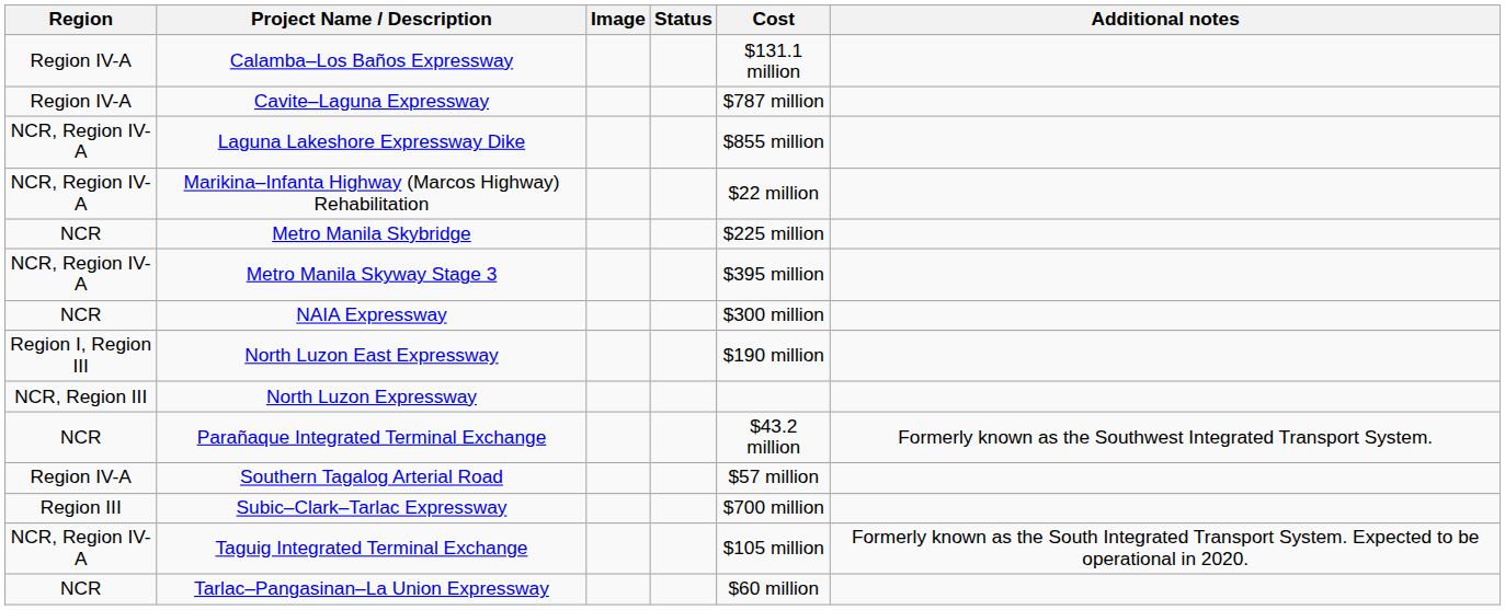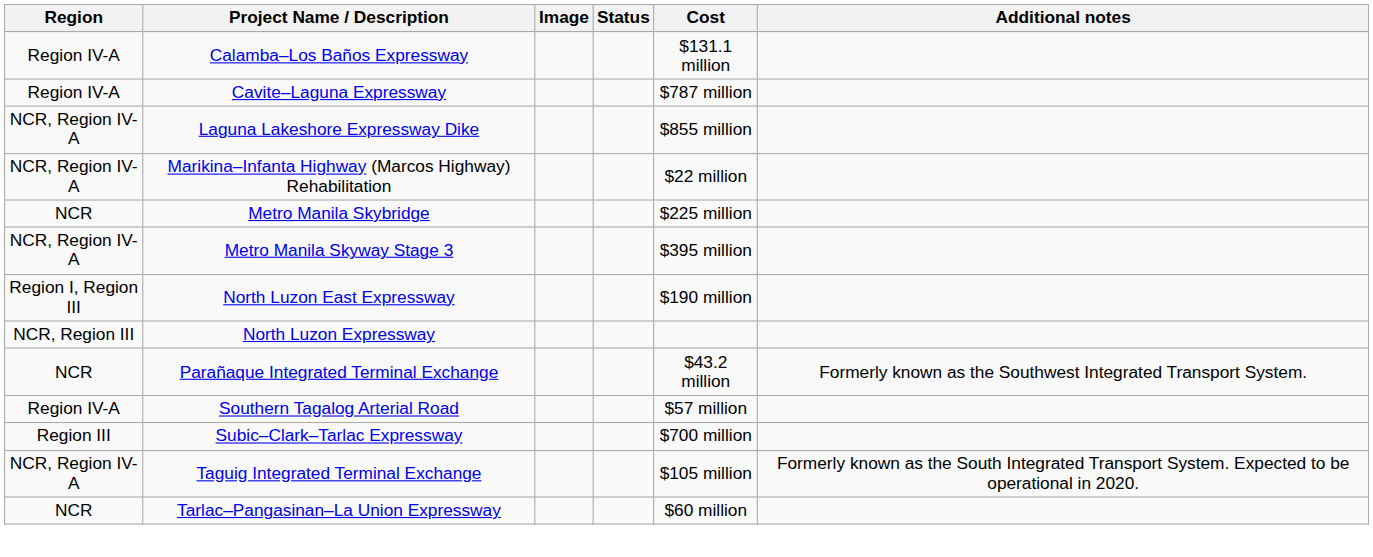- row: NCR | NAIA Expressway | $300 million
